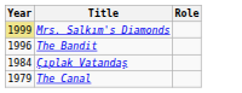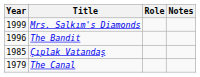+ column: Notes
Mrs. Salkım's Diamonds | Year: khaki background -> no background
Çıplak Vatandaş | Year: 1984 -> 1985
